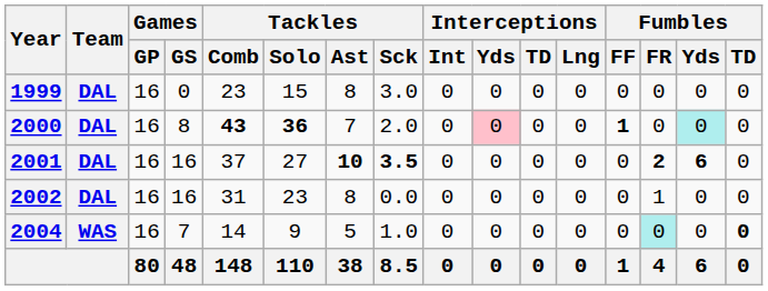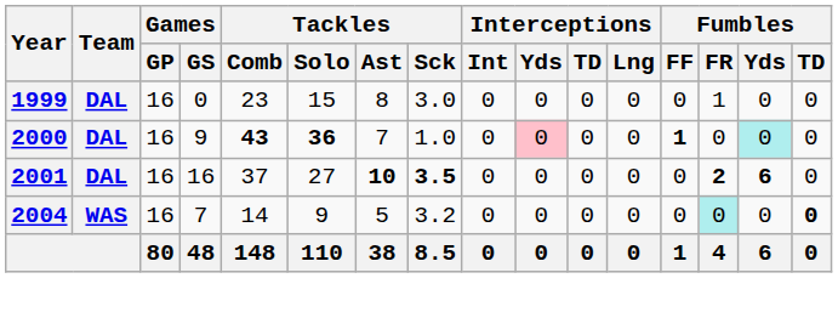1999 | Fumbles / FR: 0 -> 1
2000 | Games / GS: 8 -> 9
2000 | Tackles / Sck: 2.0 -> 1.0
- row: 2002 | DAL | 16 | 16 | 31 | 23 | 8 | 0.0 | 0 | 0 | 0 | 0 | 0 | 1 | 0 | 0
2004 | Tackles / Sck: 1.0 -> 3.2
